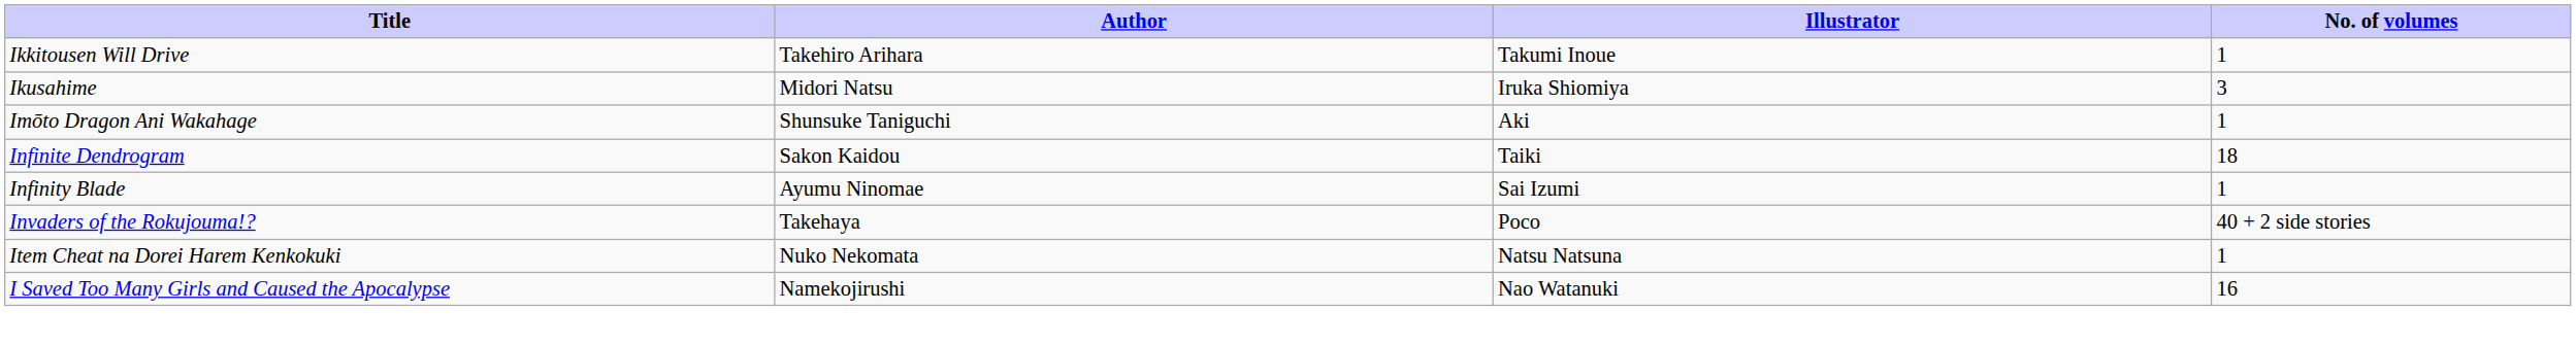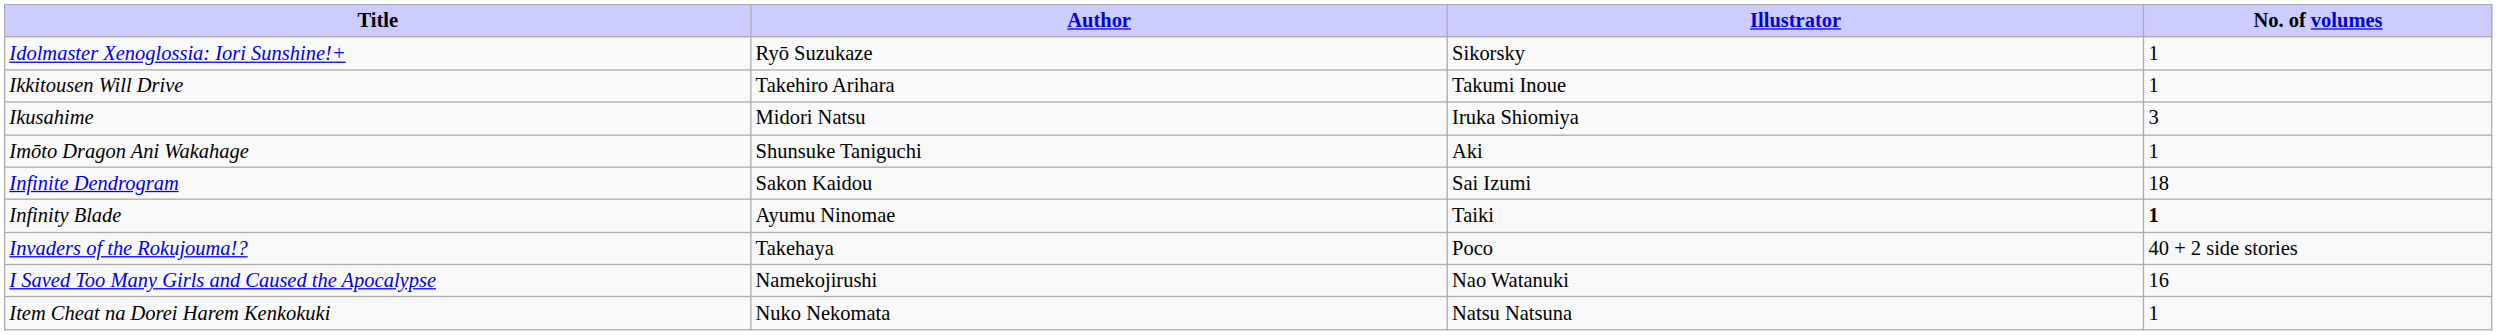+ row: Idolmaster Xenoglossia: Iori Sunshine!+ | Ryō Suzukaze | Sikorsky | 1
Infinite Dendrogram | Illustrator: Taiki -> Sai Izumi
Infinity Blade | Illustrator: Sai Izumi -> Taiki
Infinity Blade | No. of volumes: normal -> bold
rows swapped: I Saved Too Many Girls and Caused the Apocalypse <-> Item Cheat na Dorei Harem Kenkokuki
